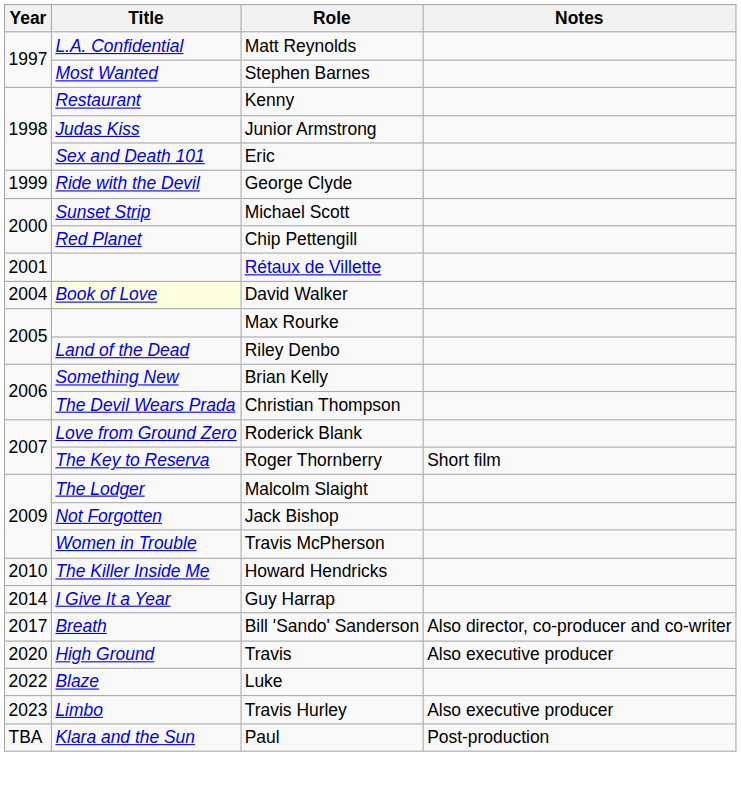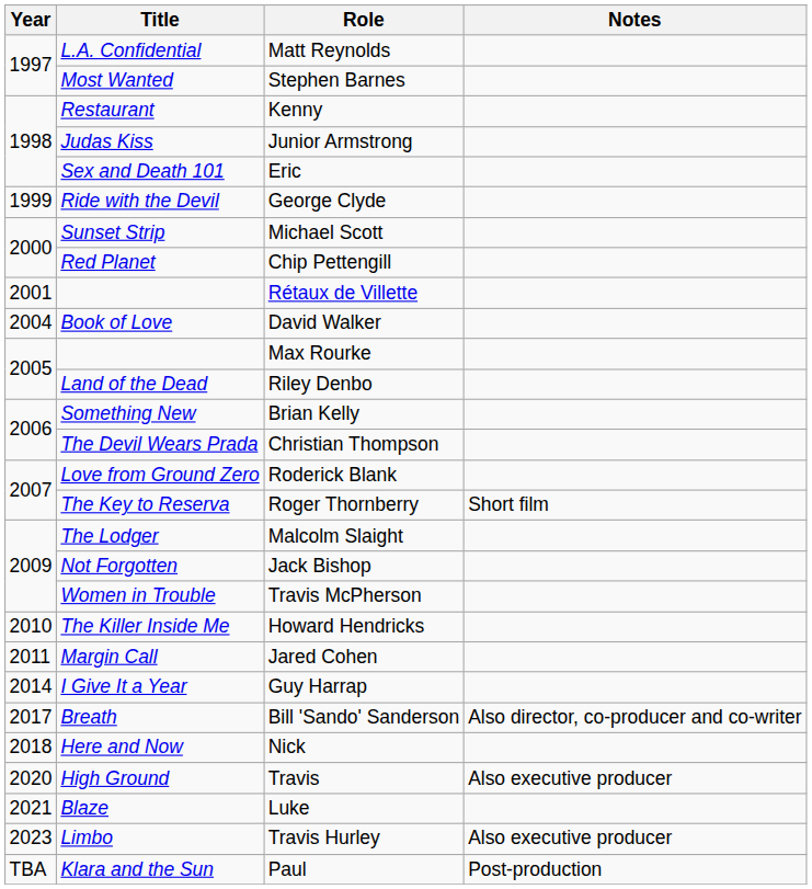David Walker | Title: lightyellow background -> no background
+ row: 2011 | Margin Call | Jared Cohen
+ row: 2018 | Here and Now | Nick
Luke | Year: 2022 -> 2021
